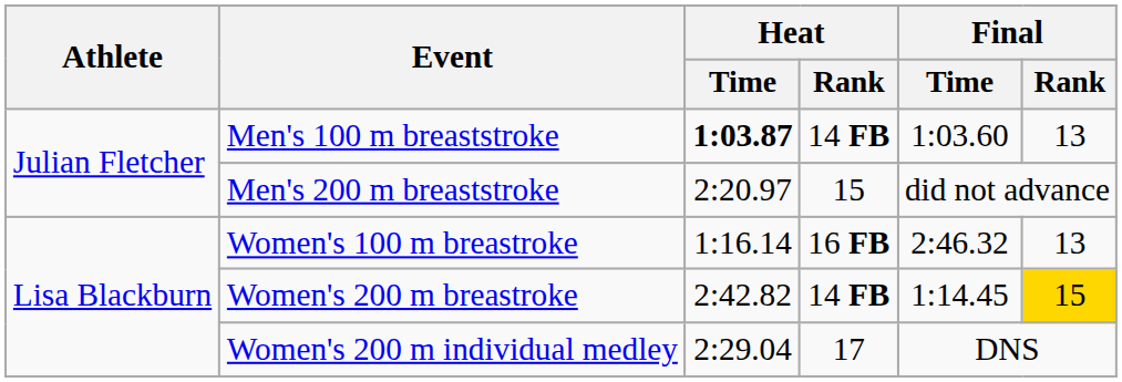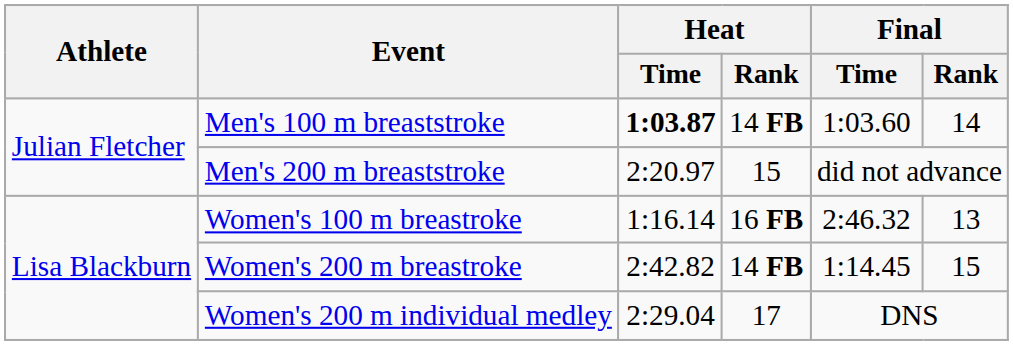Men's 100 m breaststroke | Final / Rank: 13 -> 14
Women's 200 m breastroke | Final / Rank: gold background -> no background
